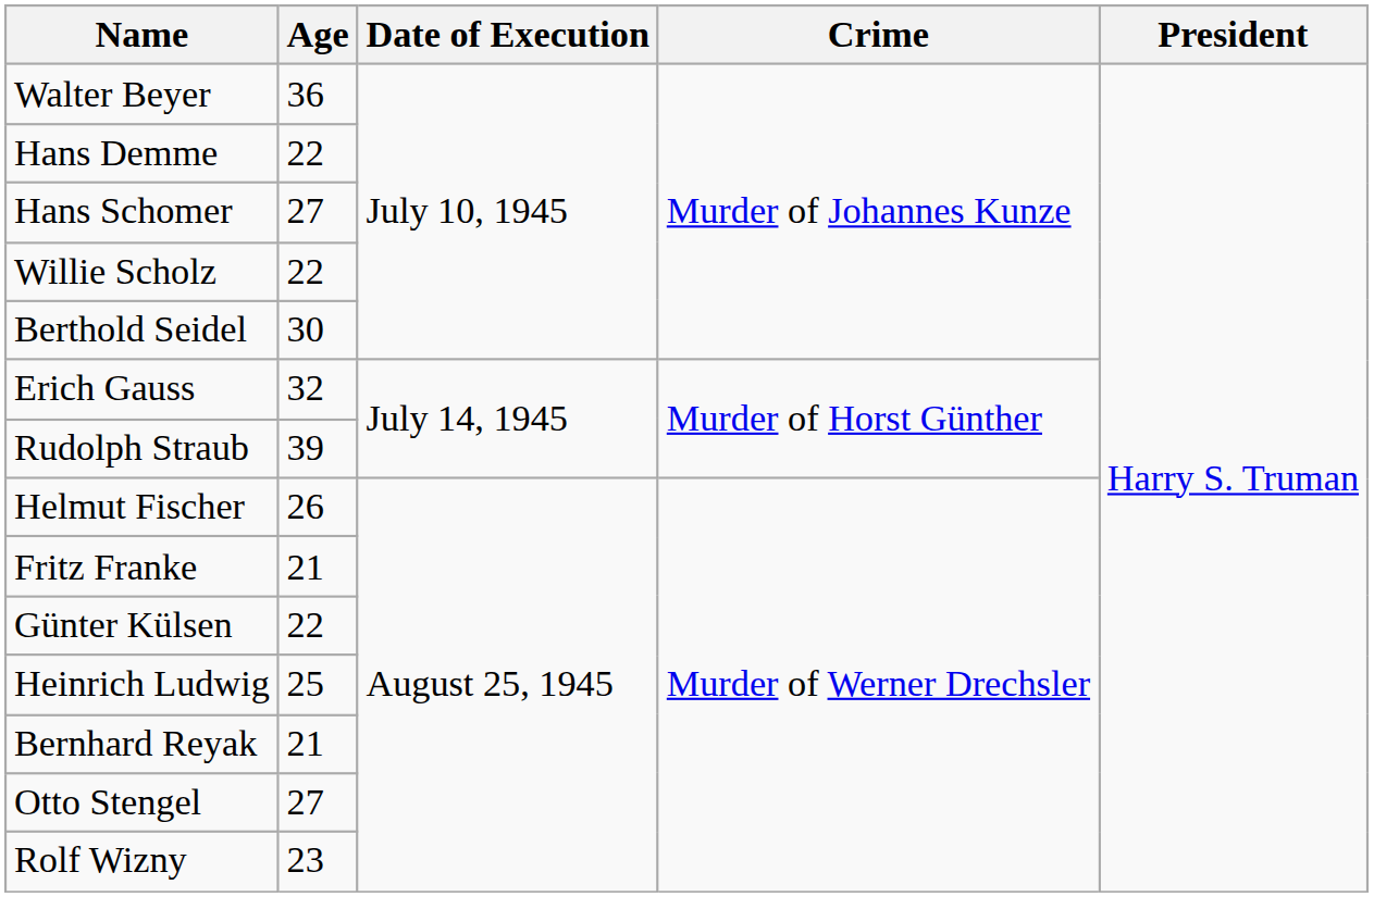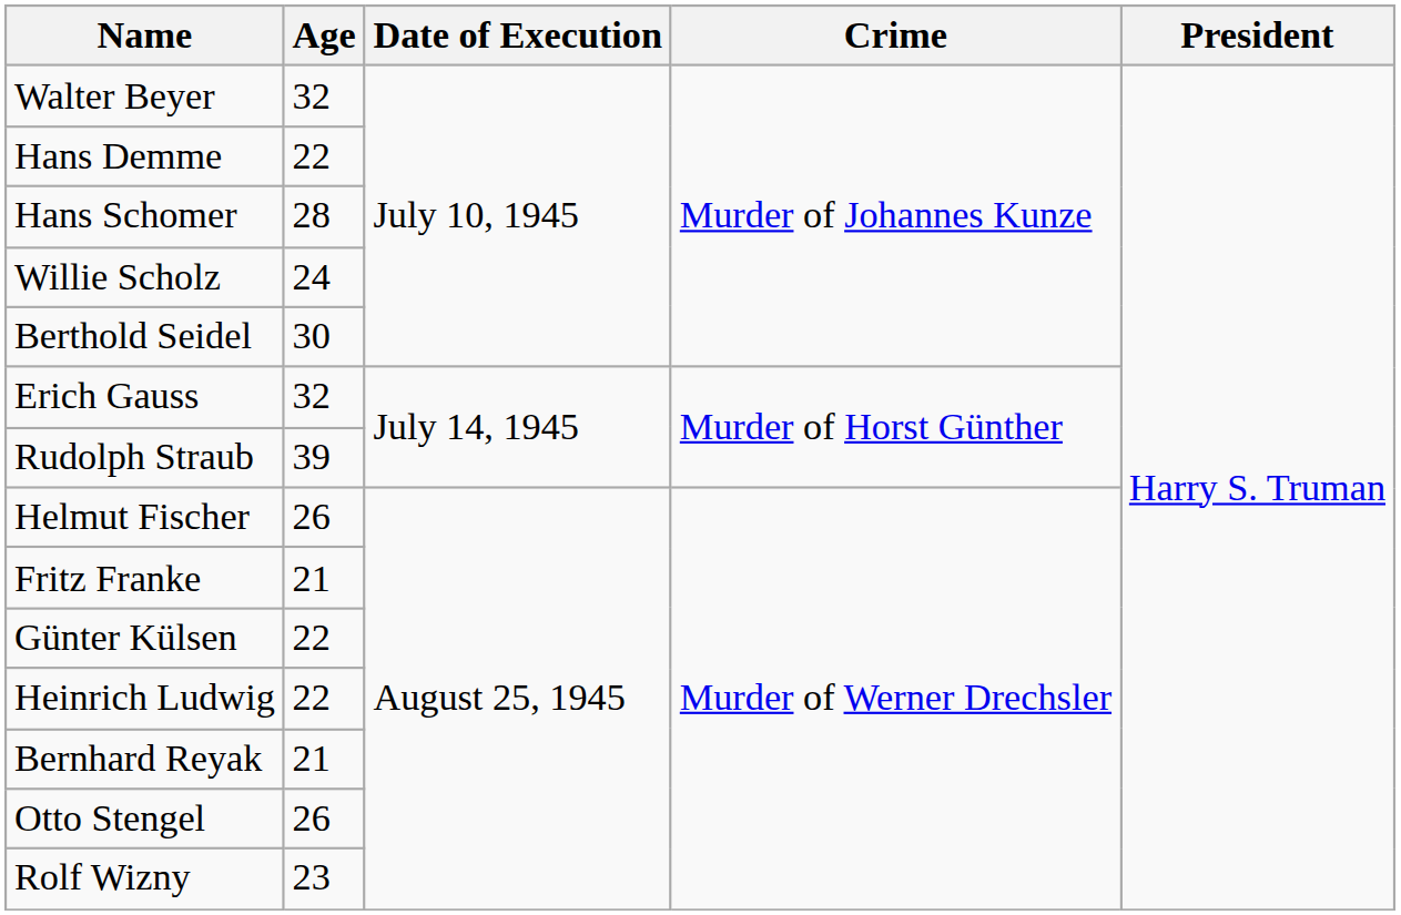Walter Beyer | Age: 36 -> 32
Hans Schomer | Age: 27 -> 28
Willie Scholz | Age: 22 -> 24
Heinrich Ludwig | Age: 25 -> 22
Otto Stengel | Age: 27 -> 26
